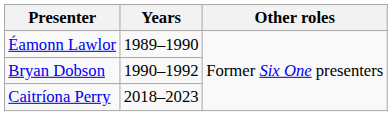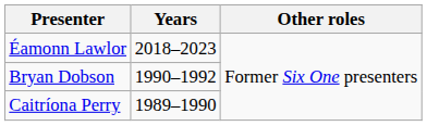Éamonn Lawlor | Years: 1989–1990 -> 2018–2023
Caitríona Perry | Years: 2018–2023 -> 1989–1990
